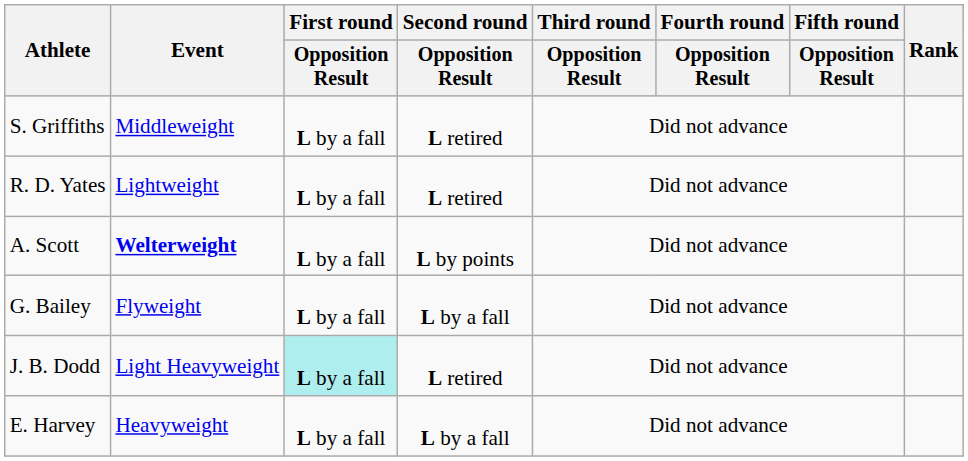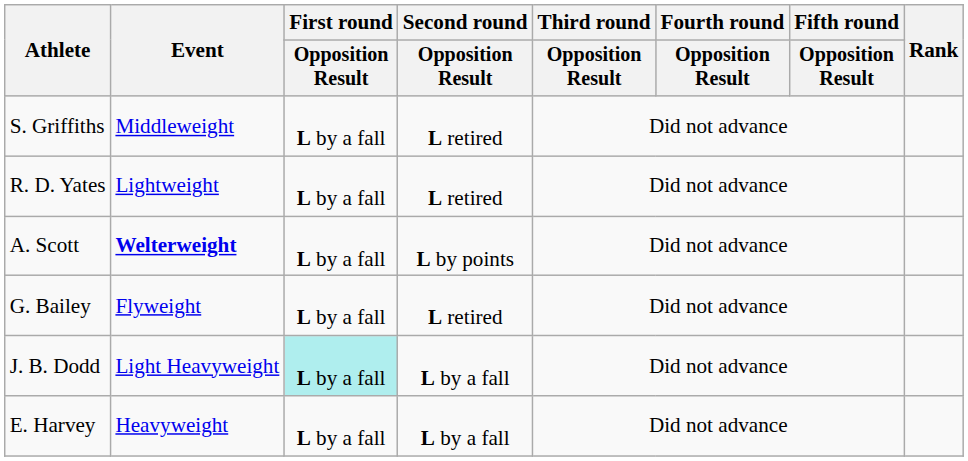G. Bailey | Second round / Opposition Result: L by a fall -> L retired
J. B. Dodd | Second round / Opposition Result: L retired -> L by a fall
